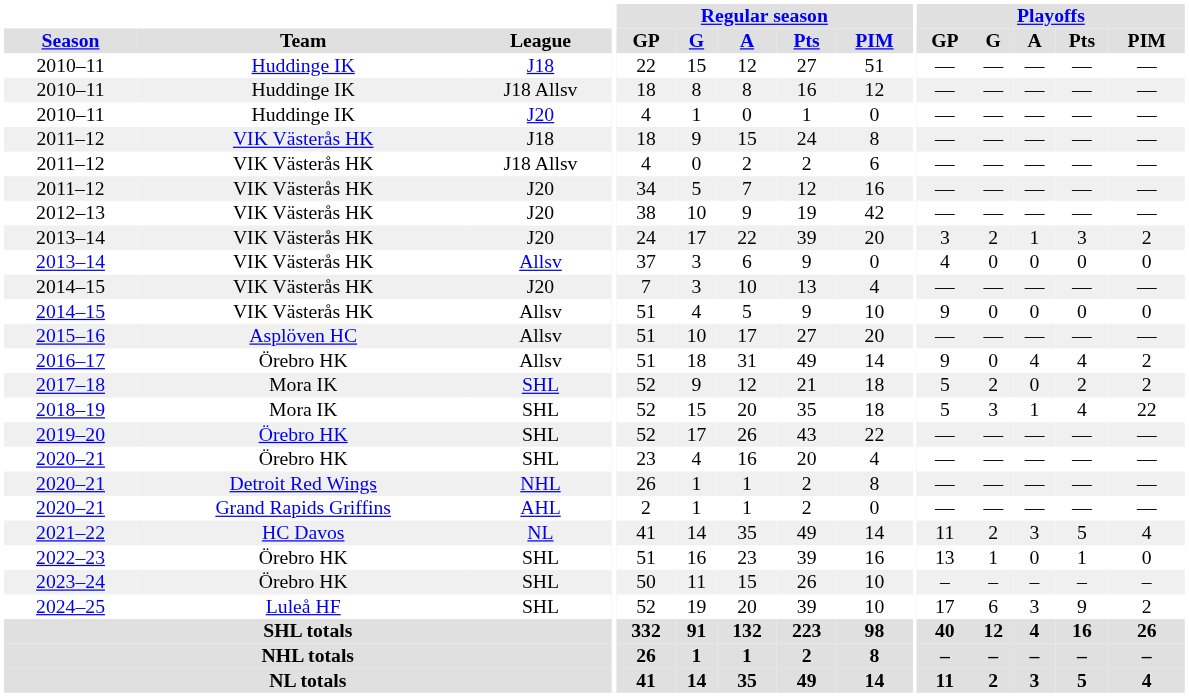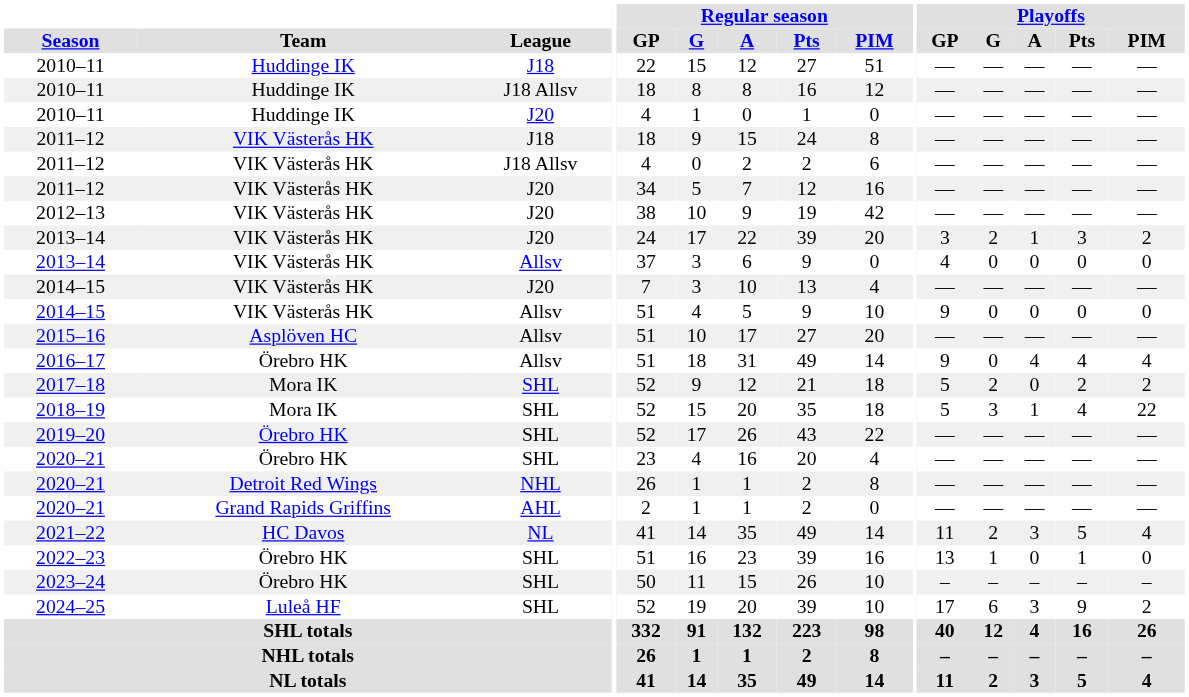2016–17 | Playoffs / PIM: 2 -> 4
